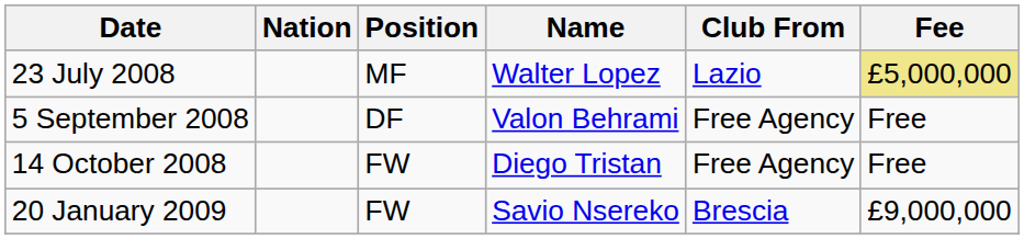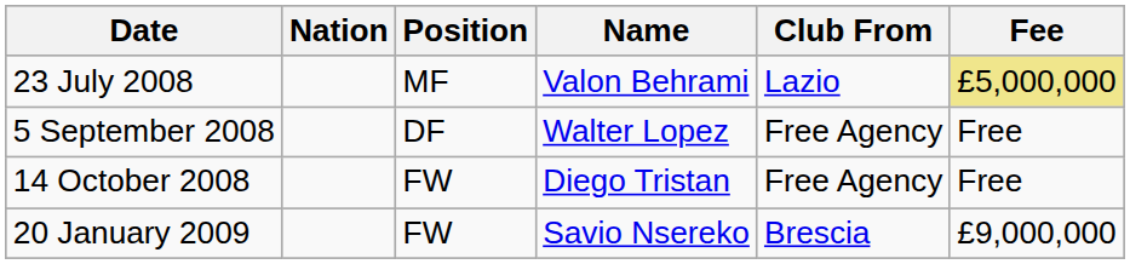23 July 2008 | Name: Walter Lopez -> Valon Behrami
5 September 2008 | Name: Valon Behrami -> Walter Lopez
